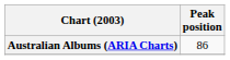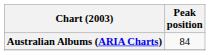Australian Albums (ARIA Charts) | Peak position: 86 -> 84
